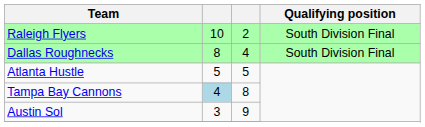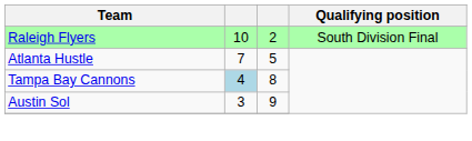- row: Dallas Roughnecks | 8 | 4 | South Division Final
Atlanta Hustle | column 2: 5 -> 7
